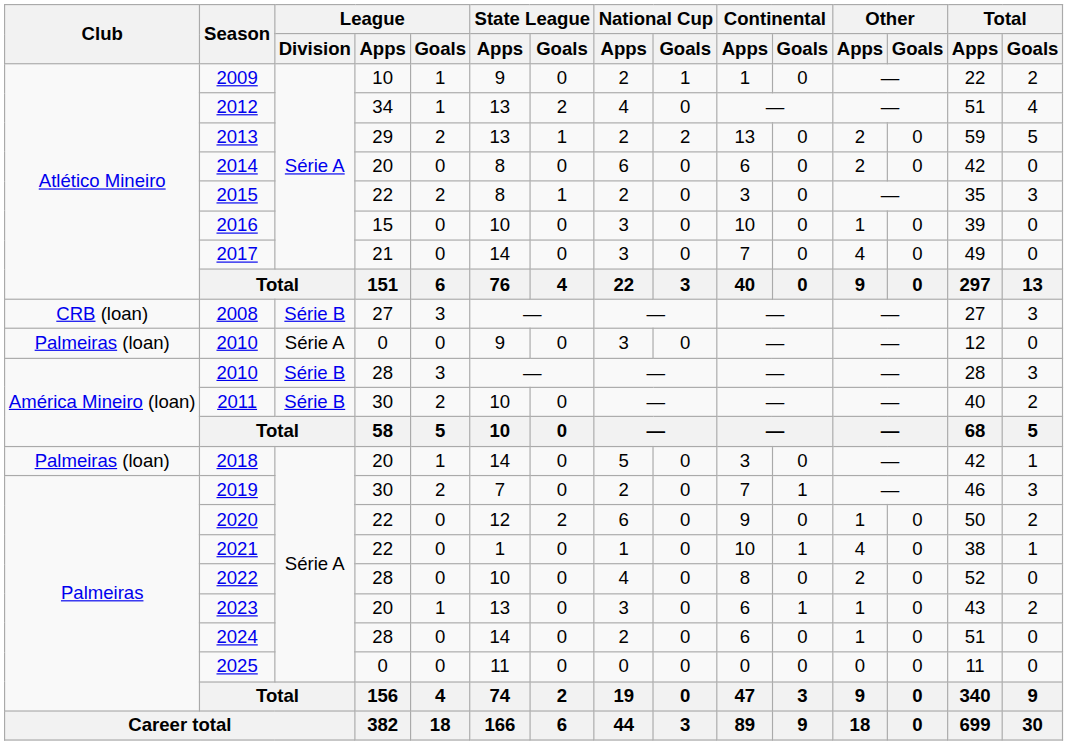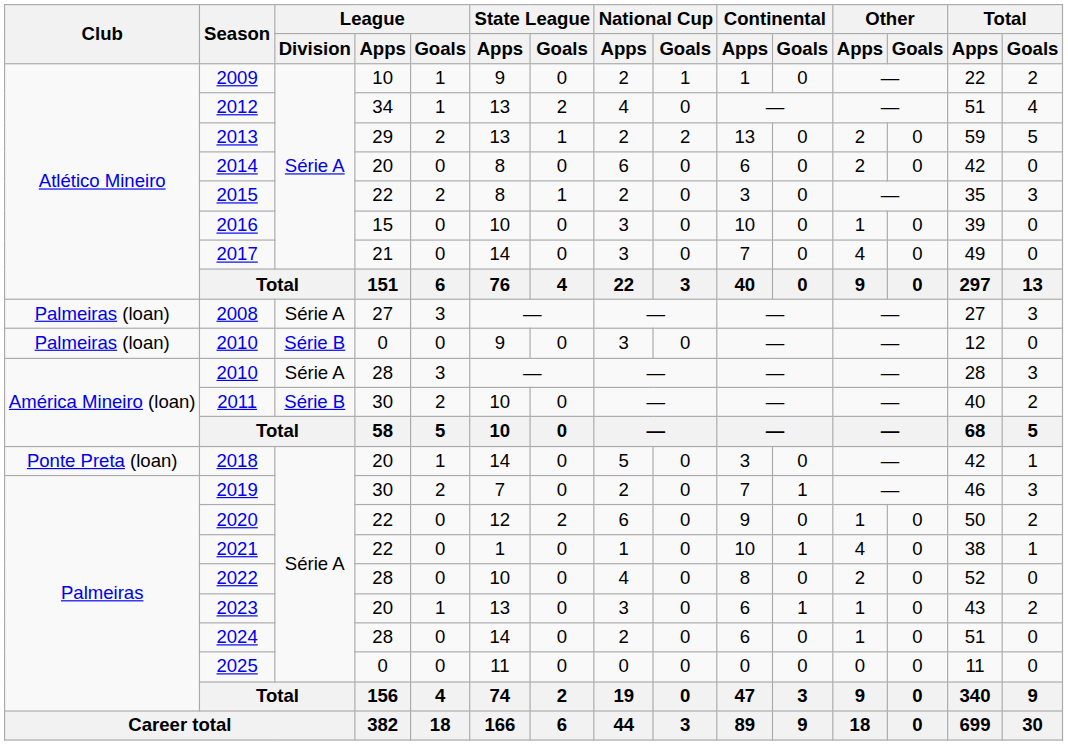2008 | Club: CRB (loan) -> Palmeiras (loan)
2008 | League / Division: Série B -> Série A
2010 / 0 | League / Division: Série A -> Série B
2010 / 28 | League / Division: Série B -> Série A
2018 | Club: Palmeiras (loan) -> Ponte Preta (loan)
